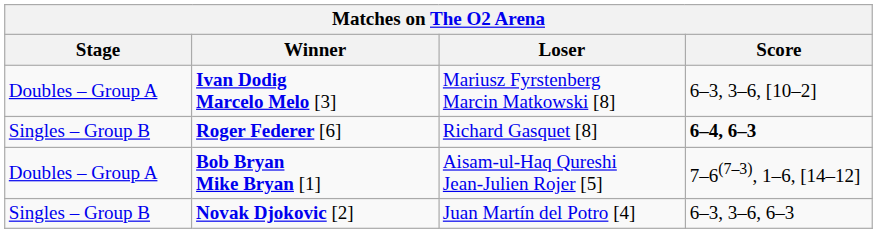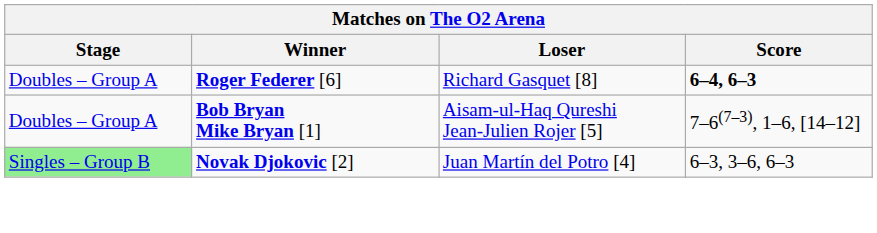- row: Doubles – Group A | Ivan Dodig Marcelo Melo [3] | Mariusz Fyrstenberg Marcin Matkowski [8] | 6–3, 3–6, [10–2]
Roger Federer [6] | Stage: Singles – Group B -> Doubles – Group A
Novak Djokovic [2] | Stage: no background -> lightgreen background
